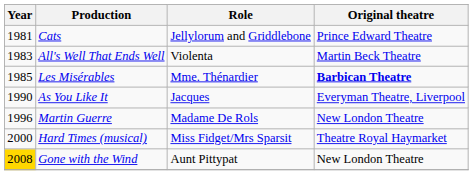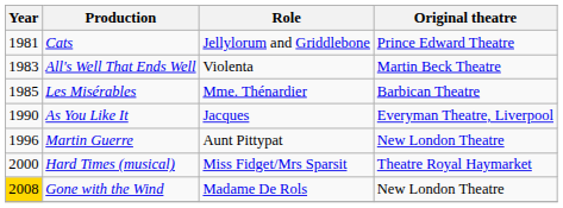Les Misérables | Original theatre: bold -> normal
Martin Guerre | Role: Madame De Rols -> Aunt Pittypat
Gone with the Wind | Role: Aunt Pittypat -> Madame De Rols
